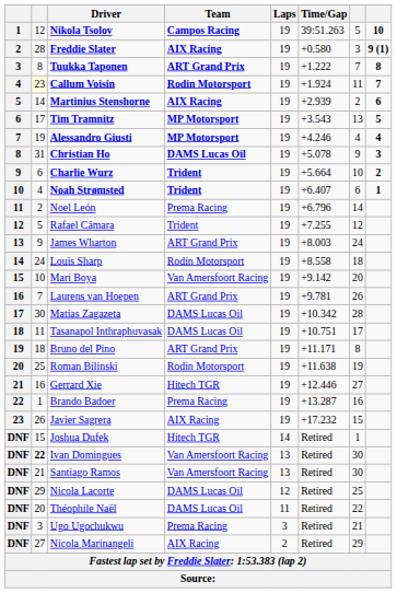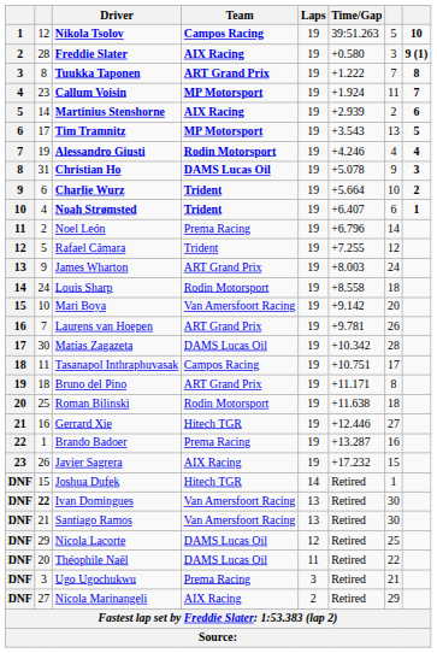Callum Voisin | column 2: lightyellow background -> no background
Callum Voisin | Team: Rodin Motorsport -> MP Motorsport
Alessandro Giusti | Team: MP Motorsport -> Rodin Motorsport
Tasanapol Inthraphuvasak | Team: DAMS Lucas Oil -> Campos Racing
Roman Bilinski | column 7: 19 -> 18
